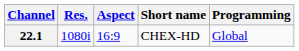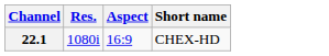- column: Programming | Global
